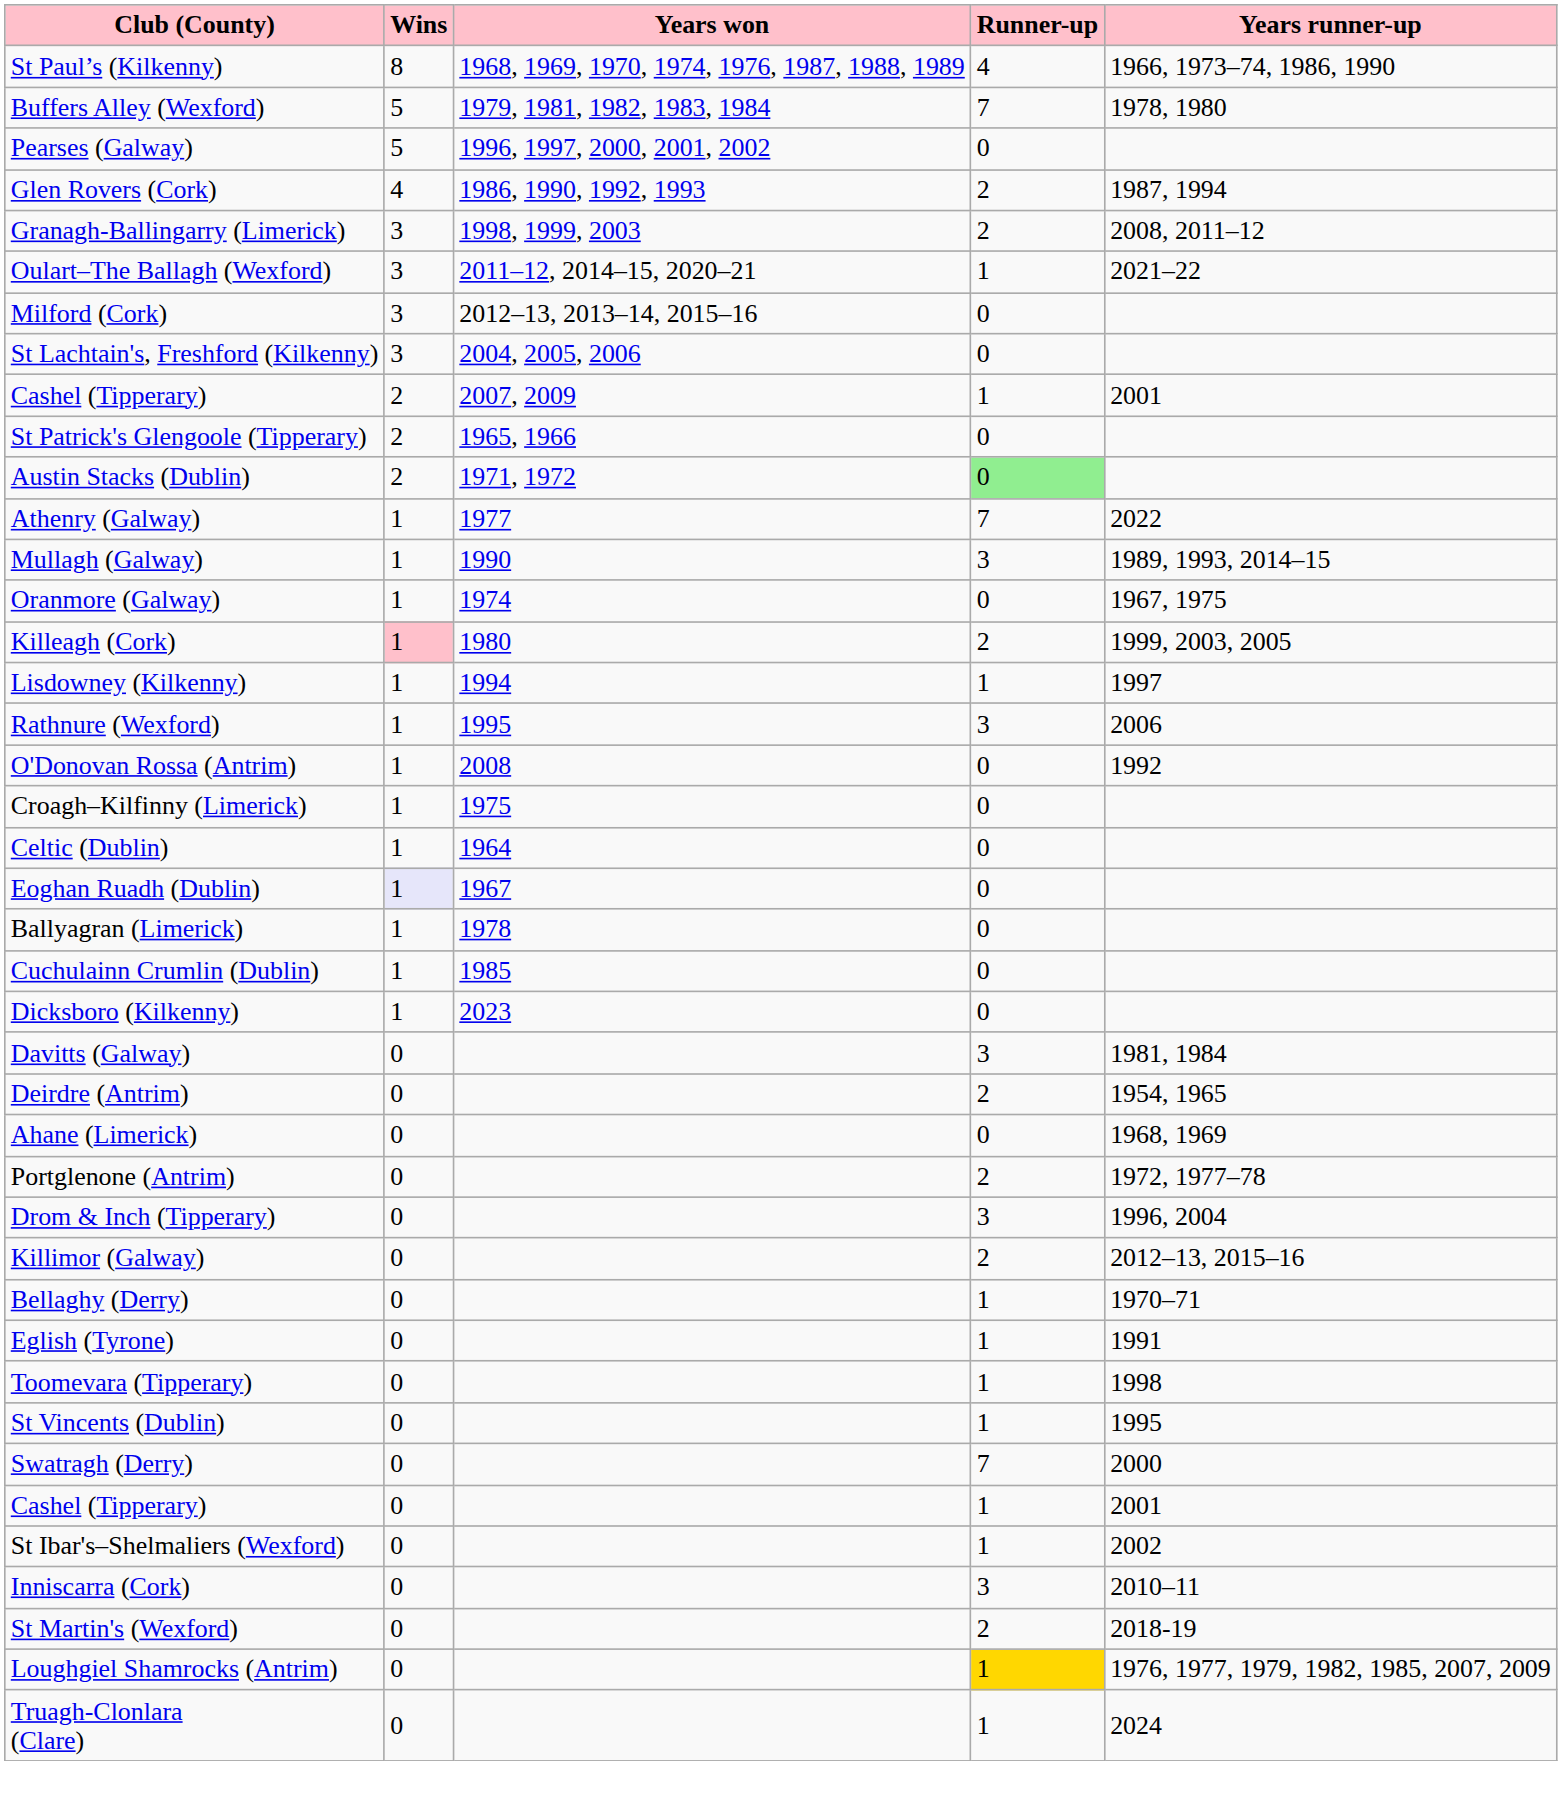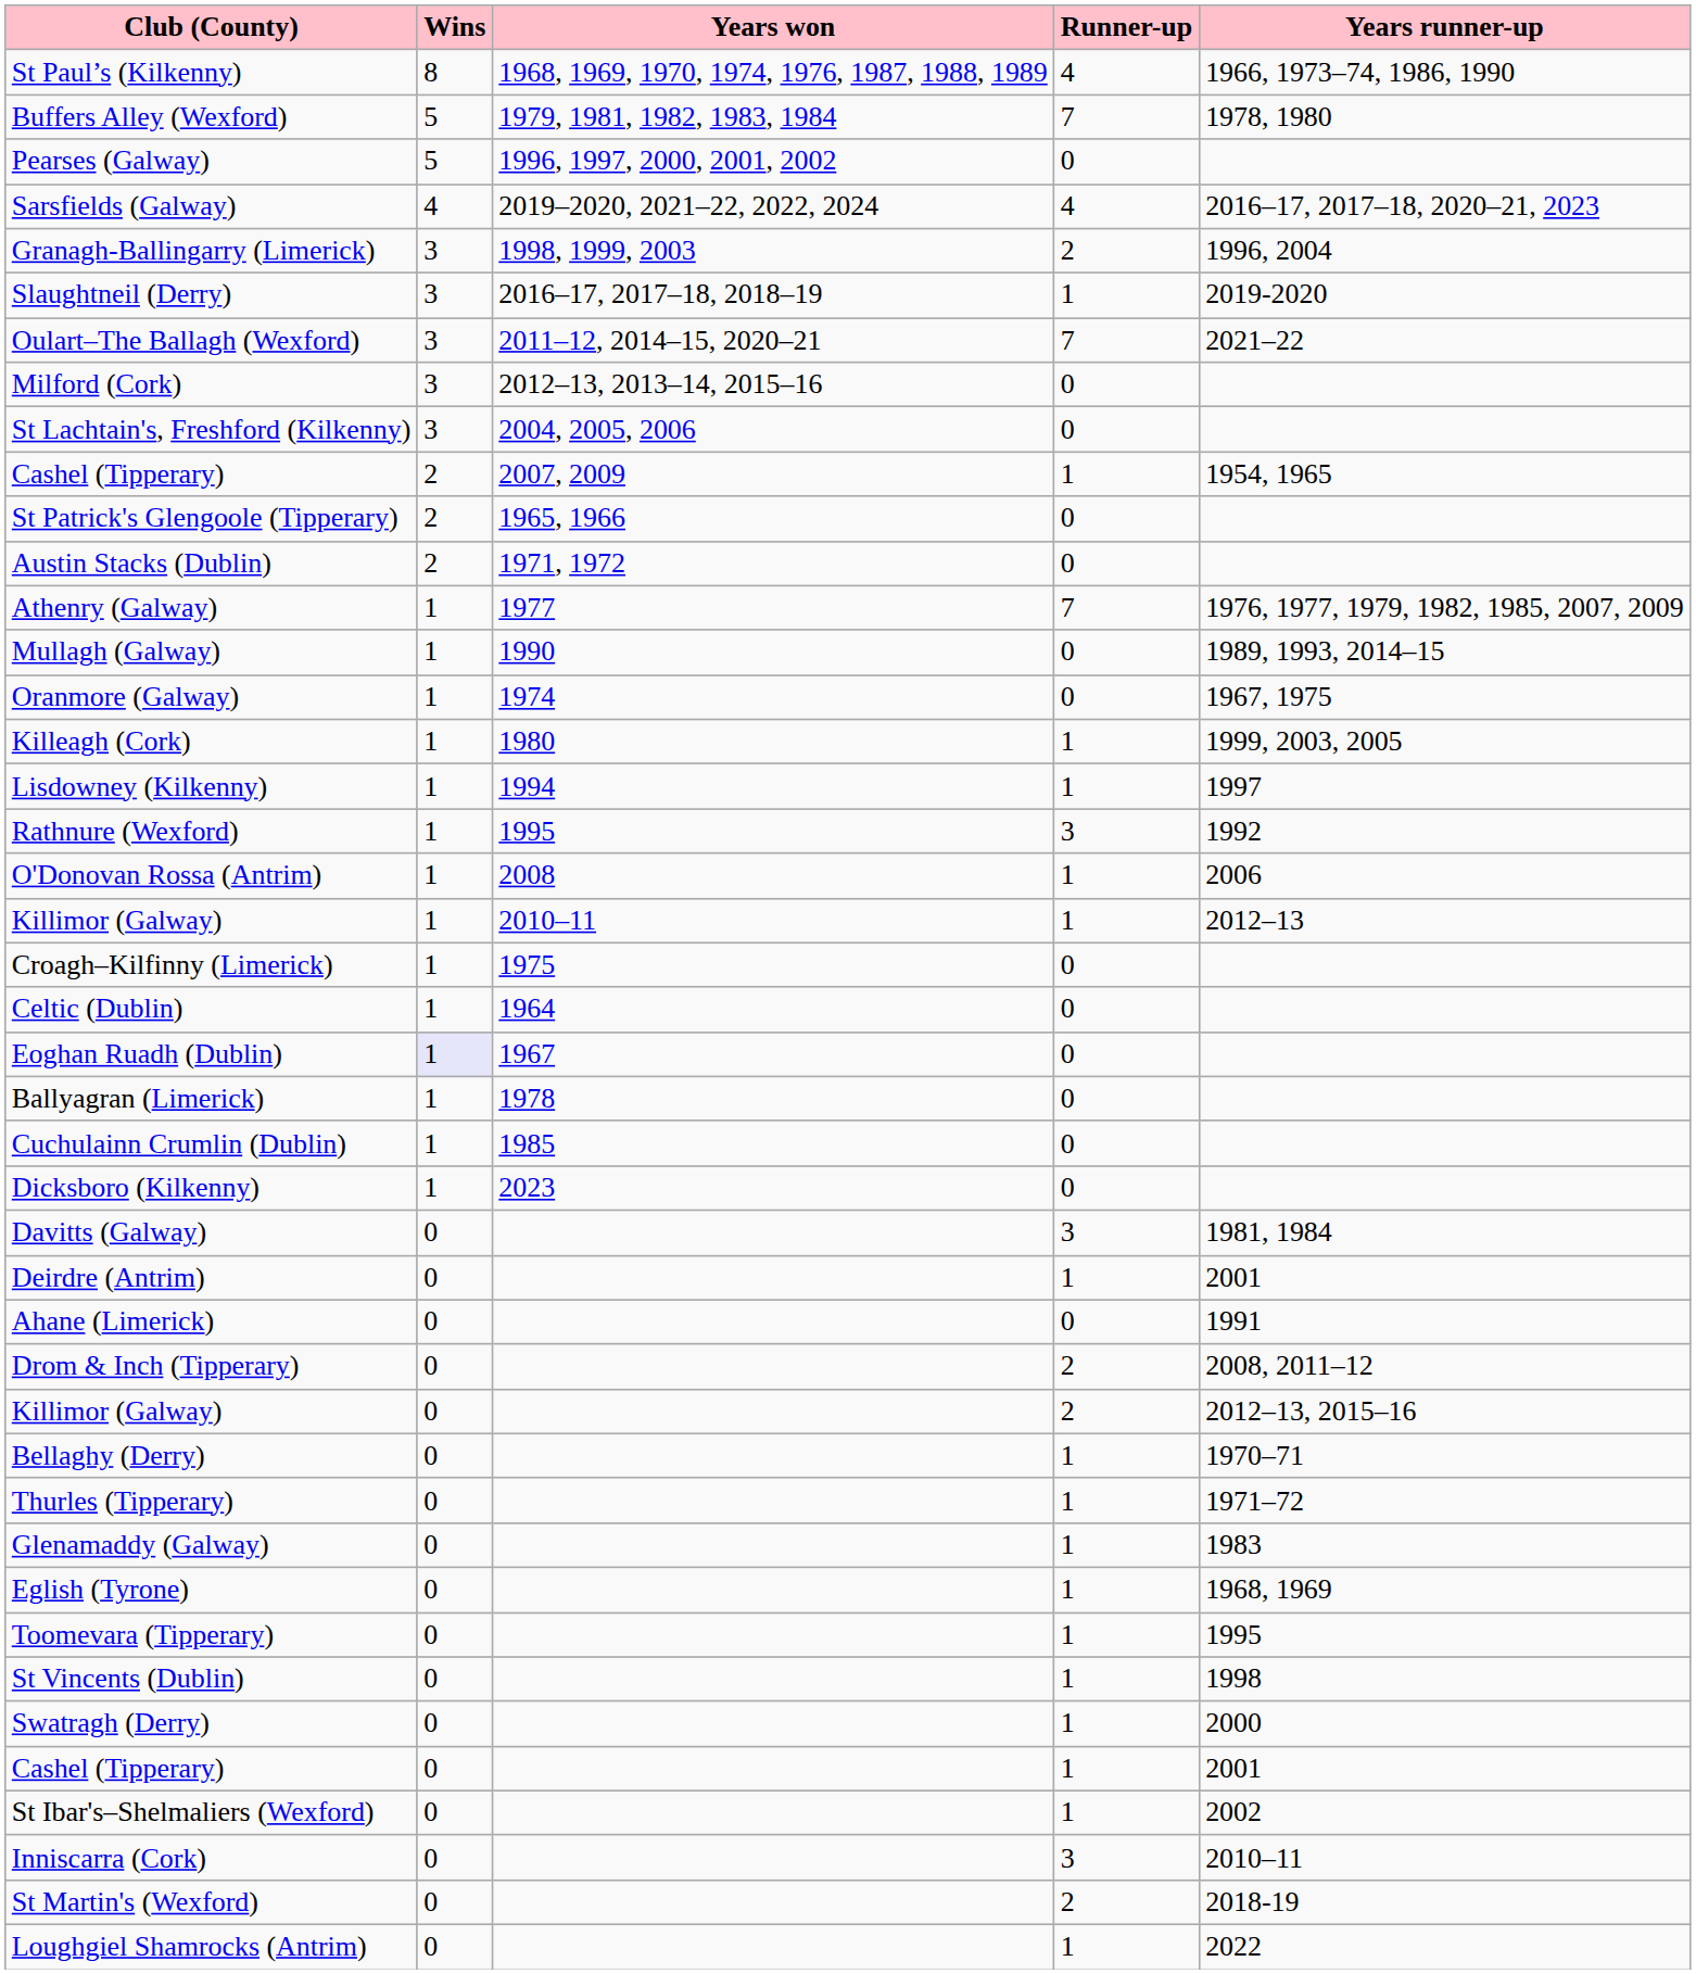- row: Glen Rovers (Cork) | 4 | 1986, 1990, 1992, 1993 | 2 | 1987, 1994
+ row: Sarsfields (Galway) | 4 | 2019–2020, 2021–22, 2022, 2024 | 4 | 2016–17, 2017–18, 2020–21, 2023
Granagh-Ballingarry (Limerick) | Years runner-up: 2008, 2011–12 -> 1996, 2004
+ row: Slaughtneil (Derry) | 3 | 2016–17, 2017–18, 2018–19 | 1 | 2019-2020
Oulart–The Ballagh (Wexford) | Runner-up: 1 -> 7
Cashel (Tipperary) / 2007, 2009 | Years runner-up: 2001 -> 1954, 1965
Austin Stacks (Dublin) | Runner-up: lightgreen background -> no background
Athenry (Galway) | Years runner-up: 2022 -> 1976, 1977, 1979, 1982, 1985, 2007, 2009
Mullagh (Galway) | Runner-up: 3 -> 0
Killeagh (Cork) | Wins: pink background -> no background
Killeagh (Cork) | Runner-up: 2 -> 1
Rathnure (Wexford) | Years runner-up: 2006 -> 1992
O'Donovan Rossa (Antrim) | Runner-up: 0 -> 1
O'Donovan Rossa (Antrim) | Years runner-up: 1992 -> 2006
+ row: Killimor (Galway) | 1 | 2010–11 | 1 | 2012–13
Deirdre (Antrim) | Runner-up: 2 -> 1
Deirdre (Antrim) | Years runner-up: 1954, 1965 -> 2001
Ahane (Limerick) | Years runner-up: 1968, 1969 -> 1991
- row: Portglenone (Antrim) | 0 | 2 | 1972, 1977–78
Drom & Inch (Tipperary) | Runner-up: 3 -> 2
Drom & Inch (Tipperary) | Years runner-up: 1996, 2004 -> 2008, 2011–12
+ row: Thurles (Tipperary) | 0 | 1 | 1971–72
+ row: Glenamaddy (Galway) | 0 | 1 | 1983
Eglish (Tyrone) | Years runner-up: 1991 -> 1968, 1969
Toomevara (Tipperary) | Years runner-up: 1998 -> 1995
St Vincents (Dublin) | Years runner-up: 1995 -> 1998
Swatragh (Derry) | Runner-up: 7 -> 1
Loughgiel Shamrocks (Antrim) | Runner-up: gold background -> no background
Loughgiel Shamrocks (Antrim) | Years runner-up: 1976, 1977, 1979, 1982, 1985, 2007, 2009 -> 2022
- row: Truagh-Clonlara (Clare) | 0 | 1 | 2024
